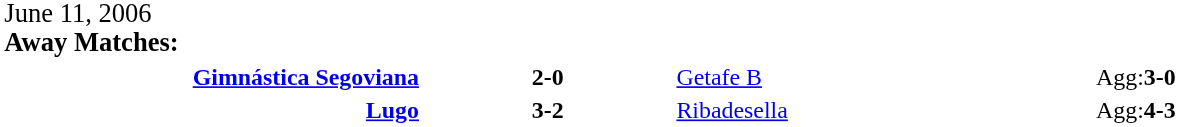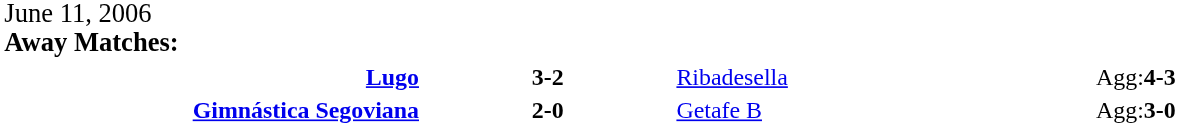rows swapped: Gimnástica Segoviana <-> Lugo
